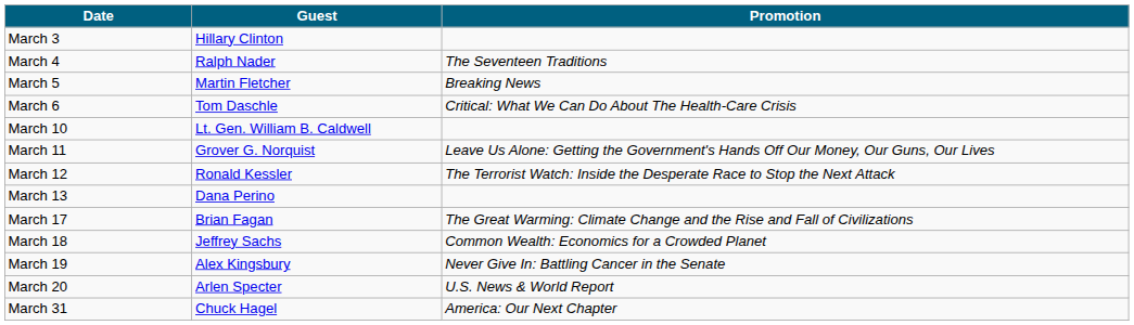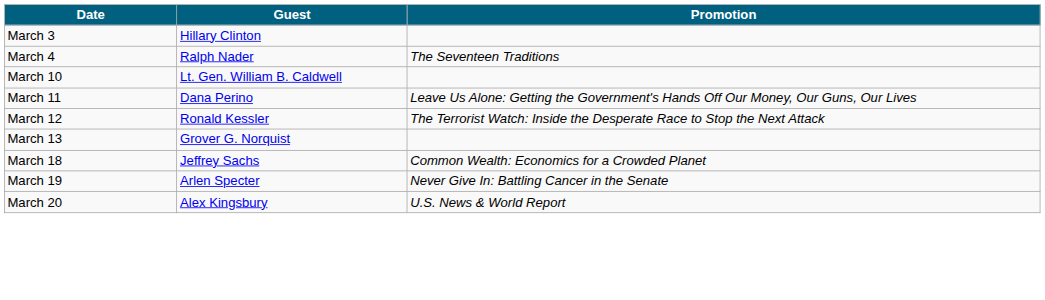- row: March 5 | Martin Fletcher | Breaking News
- row: March 6 | Tom Daschle | Critical: What We Can Do About The Health-Care Crisis
March 11 | Guest: Grover G. Norquist -> Dana Perino
March 13 | Guest: Dana Perino -> Grover G. Norquist
- row: March 17 | Brian Fagan | The Great Warming: Climate Change and the Rise and Fall of Civilizations
March 19 | Guest: Alex Kingsbury -> Arlen Specter
March 20 | Guest: Arlen Specter -> Alex Kingsbury
- row: March 31 | Chuck Hagel | America: Our Next Chapter
